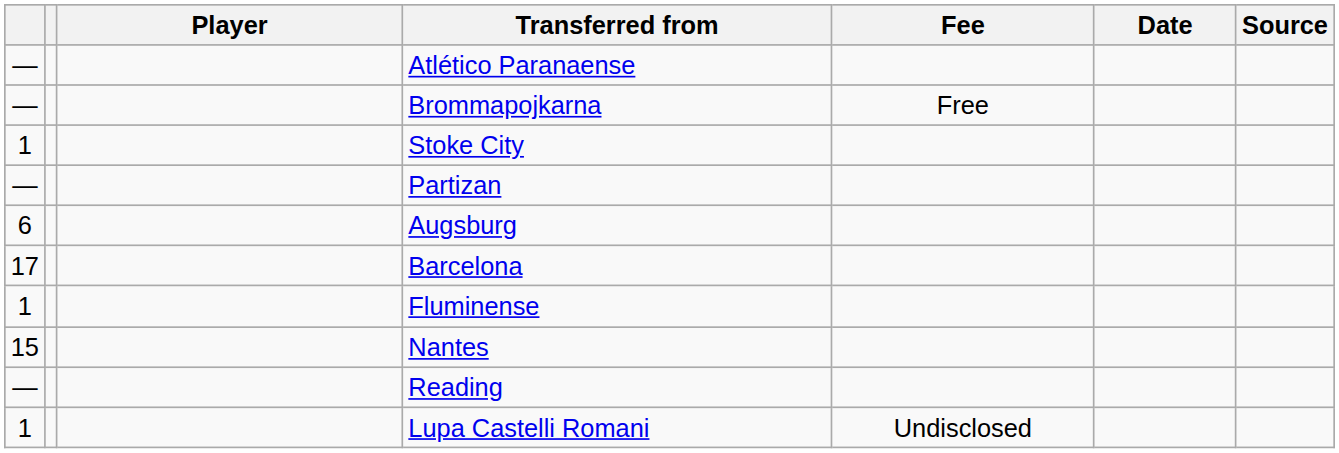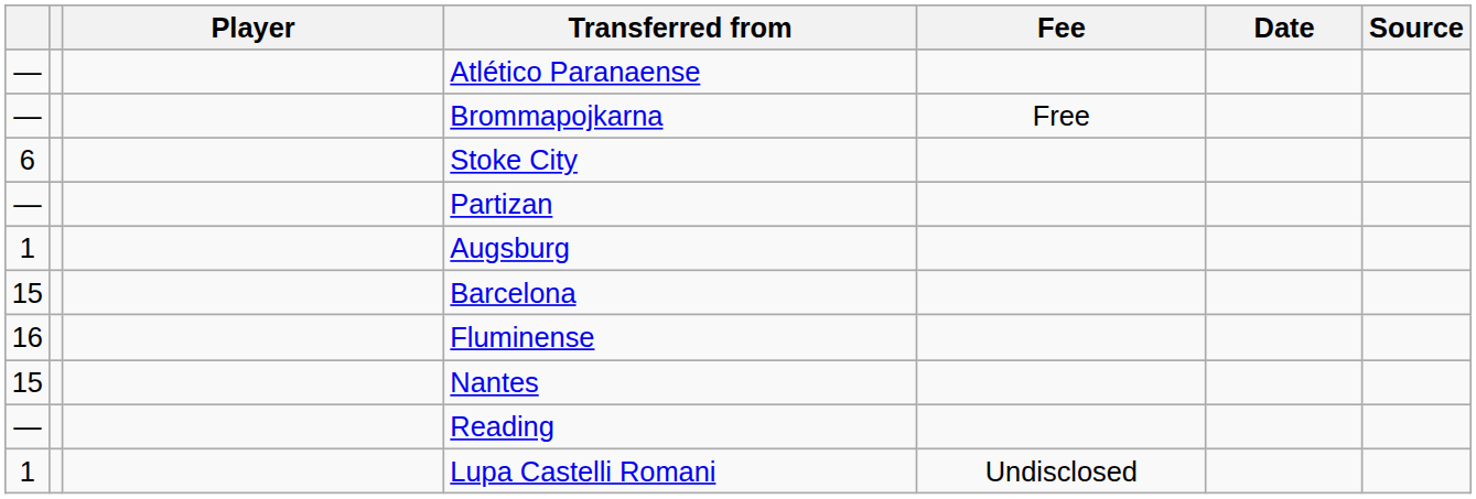Stoke City | column 1: 1 -> 6
Augsburg | column 1: 6 -> 1
Barcelona | column 1: 17 -> 15
Fluminense | column 1: 1 -> 16
